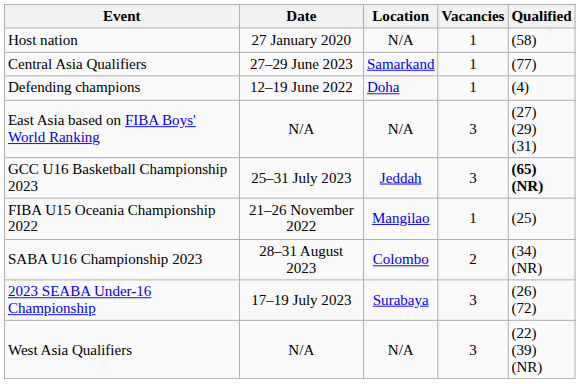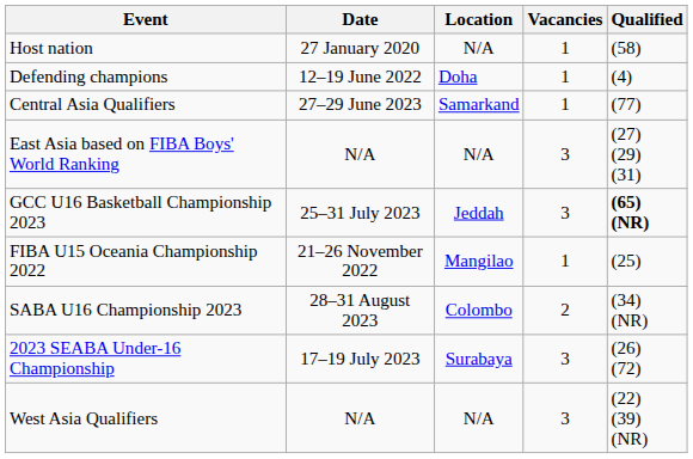rows swapped: Defending champions <-> Central Asia Qualifiers
